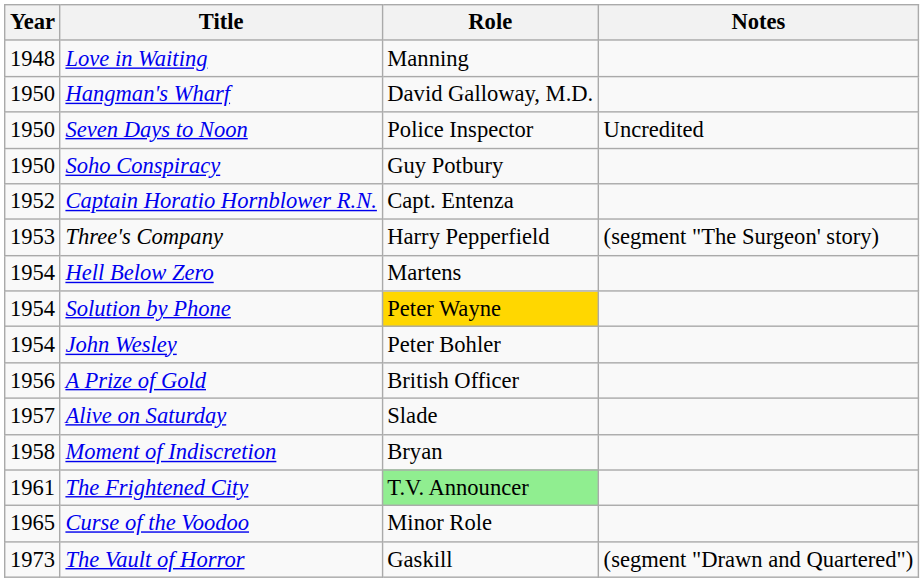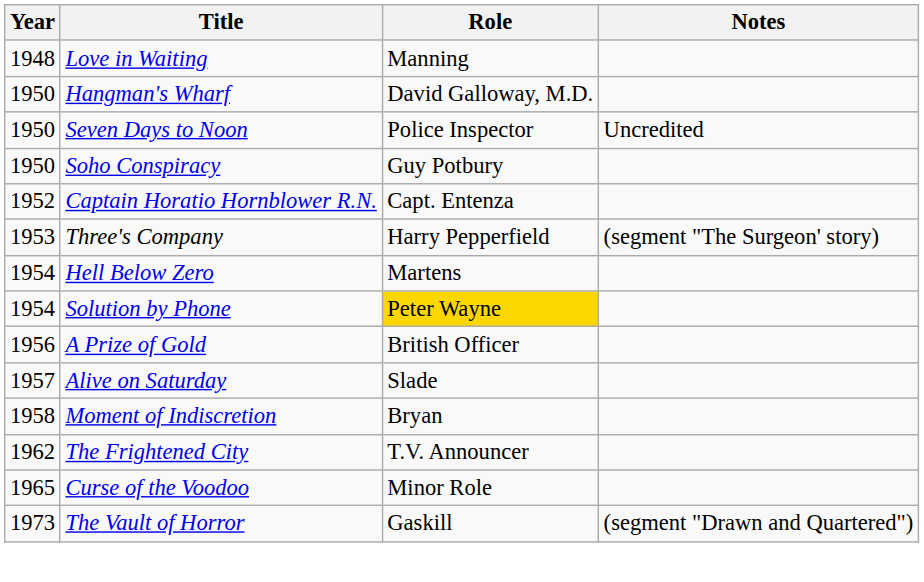- row: 1954 | John Wesley | Peter Bohler
The Frightened City | Year: 1961 -> 1962
The Frightened City | Role: lightgreen background -> no background
